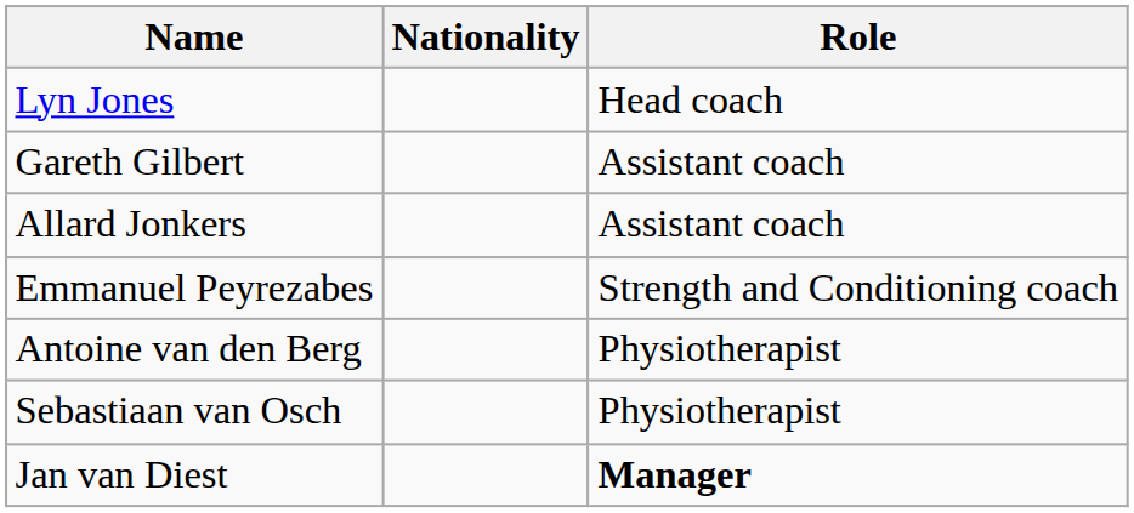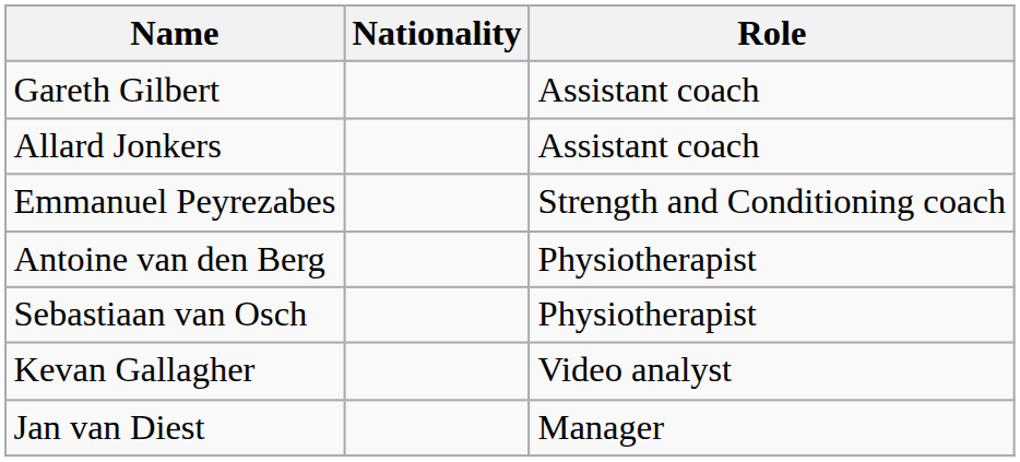- row: Lyn Jones | Head coach
+ row: Kevan Gallagher | Video analyst
Jan van Diest | Role: bold -> normal
